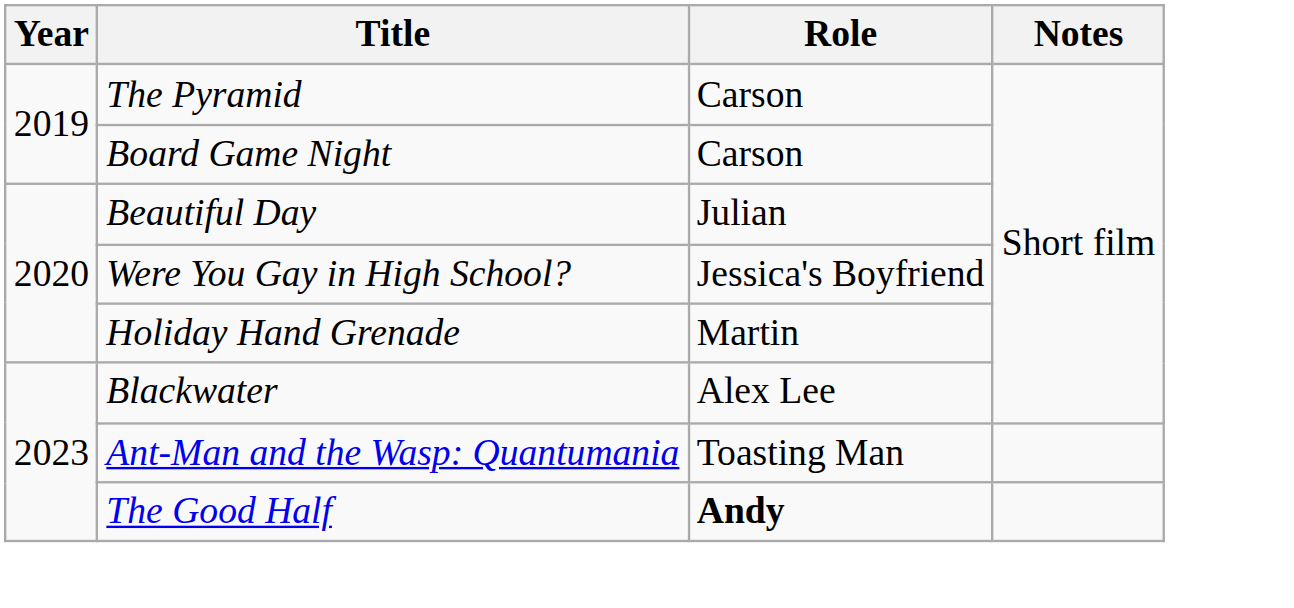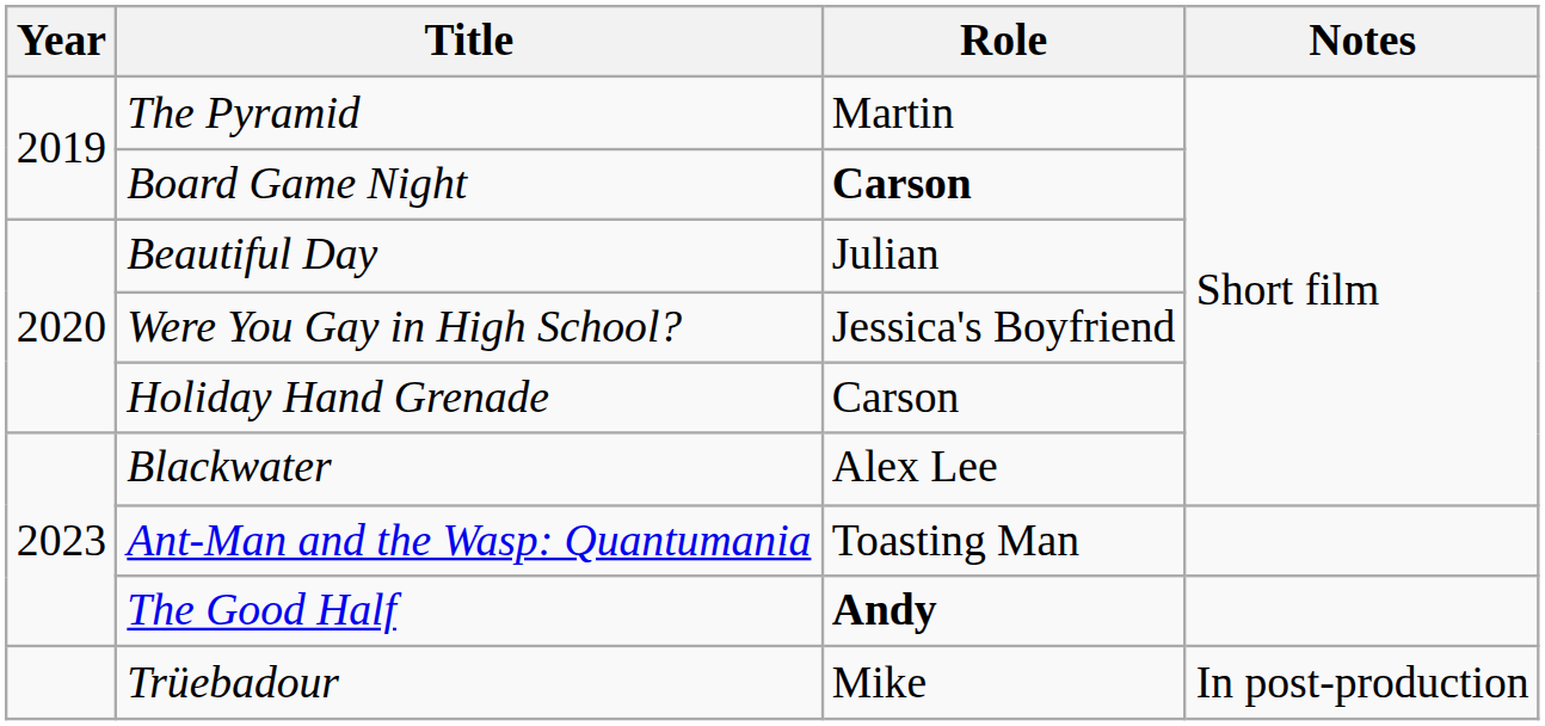The Pyramid | Role: Carson -> Martin
Board Game Night | Role: normal -> bold
Holiday Hand Grenade | Role: Martin -> Carson
+ row: Trüebadour | Mike | In post-production
